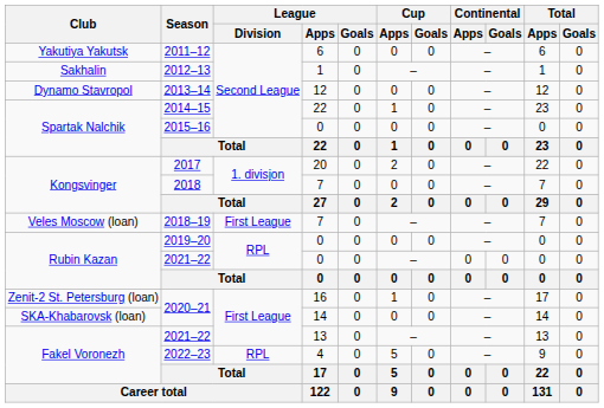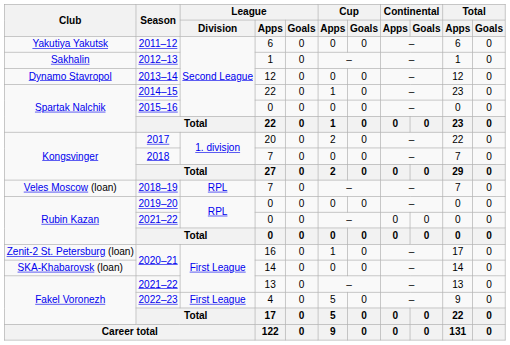2018–19 | League / Division: First League -> RPL
2022–23 | League / Division: RPL -> First League
